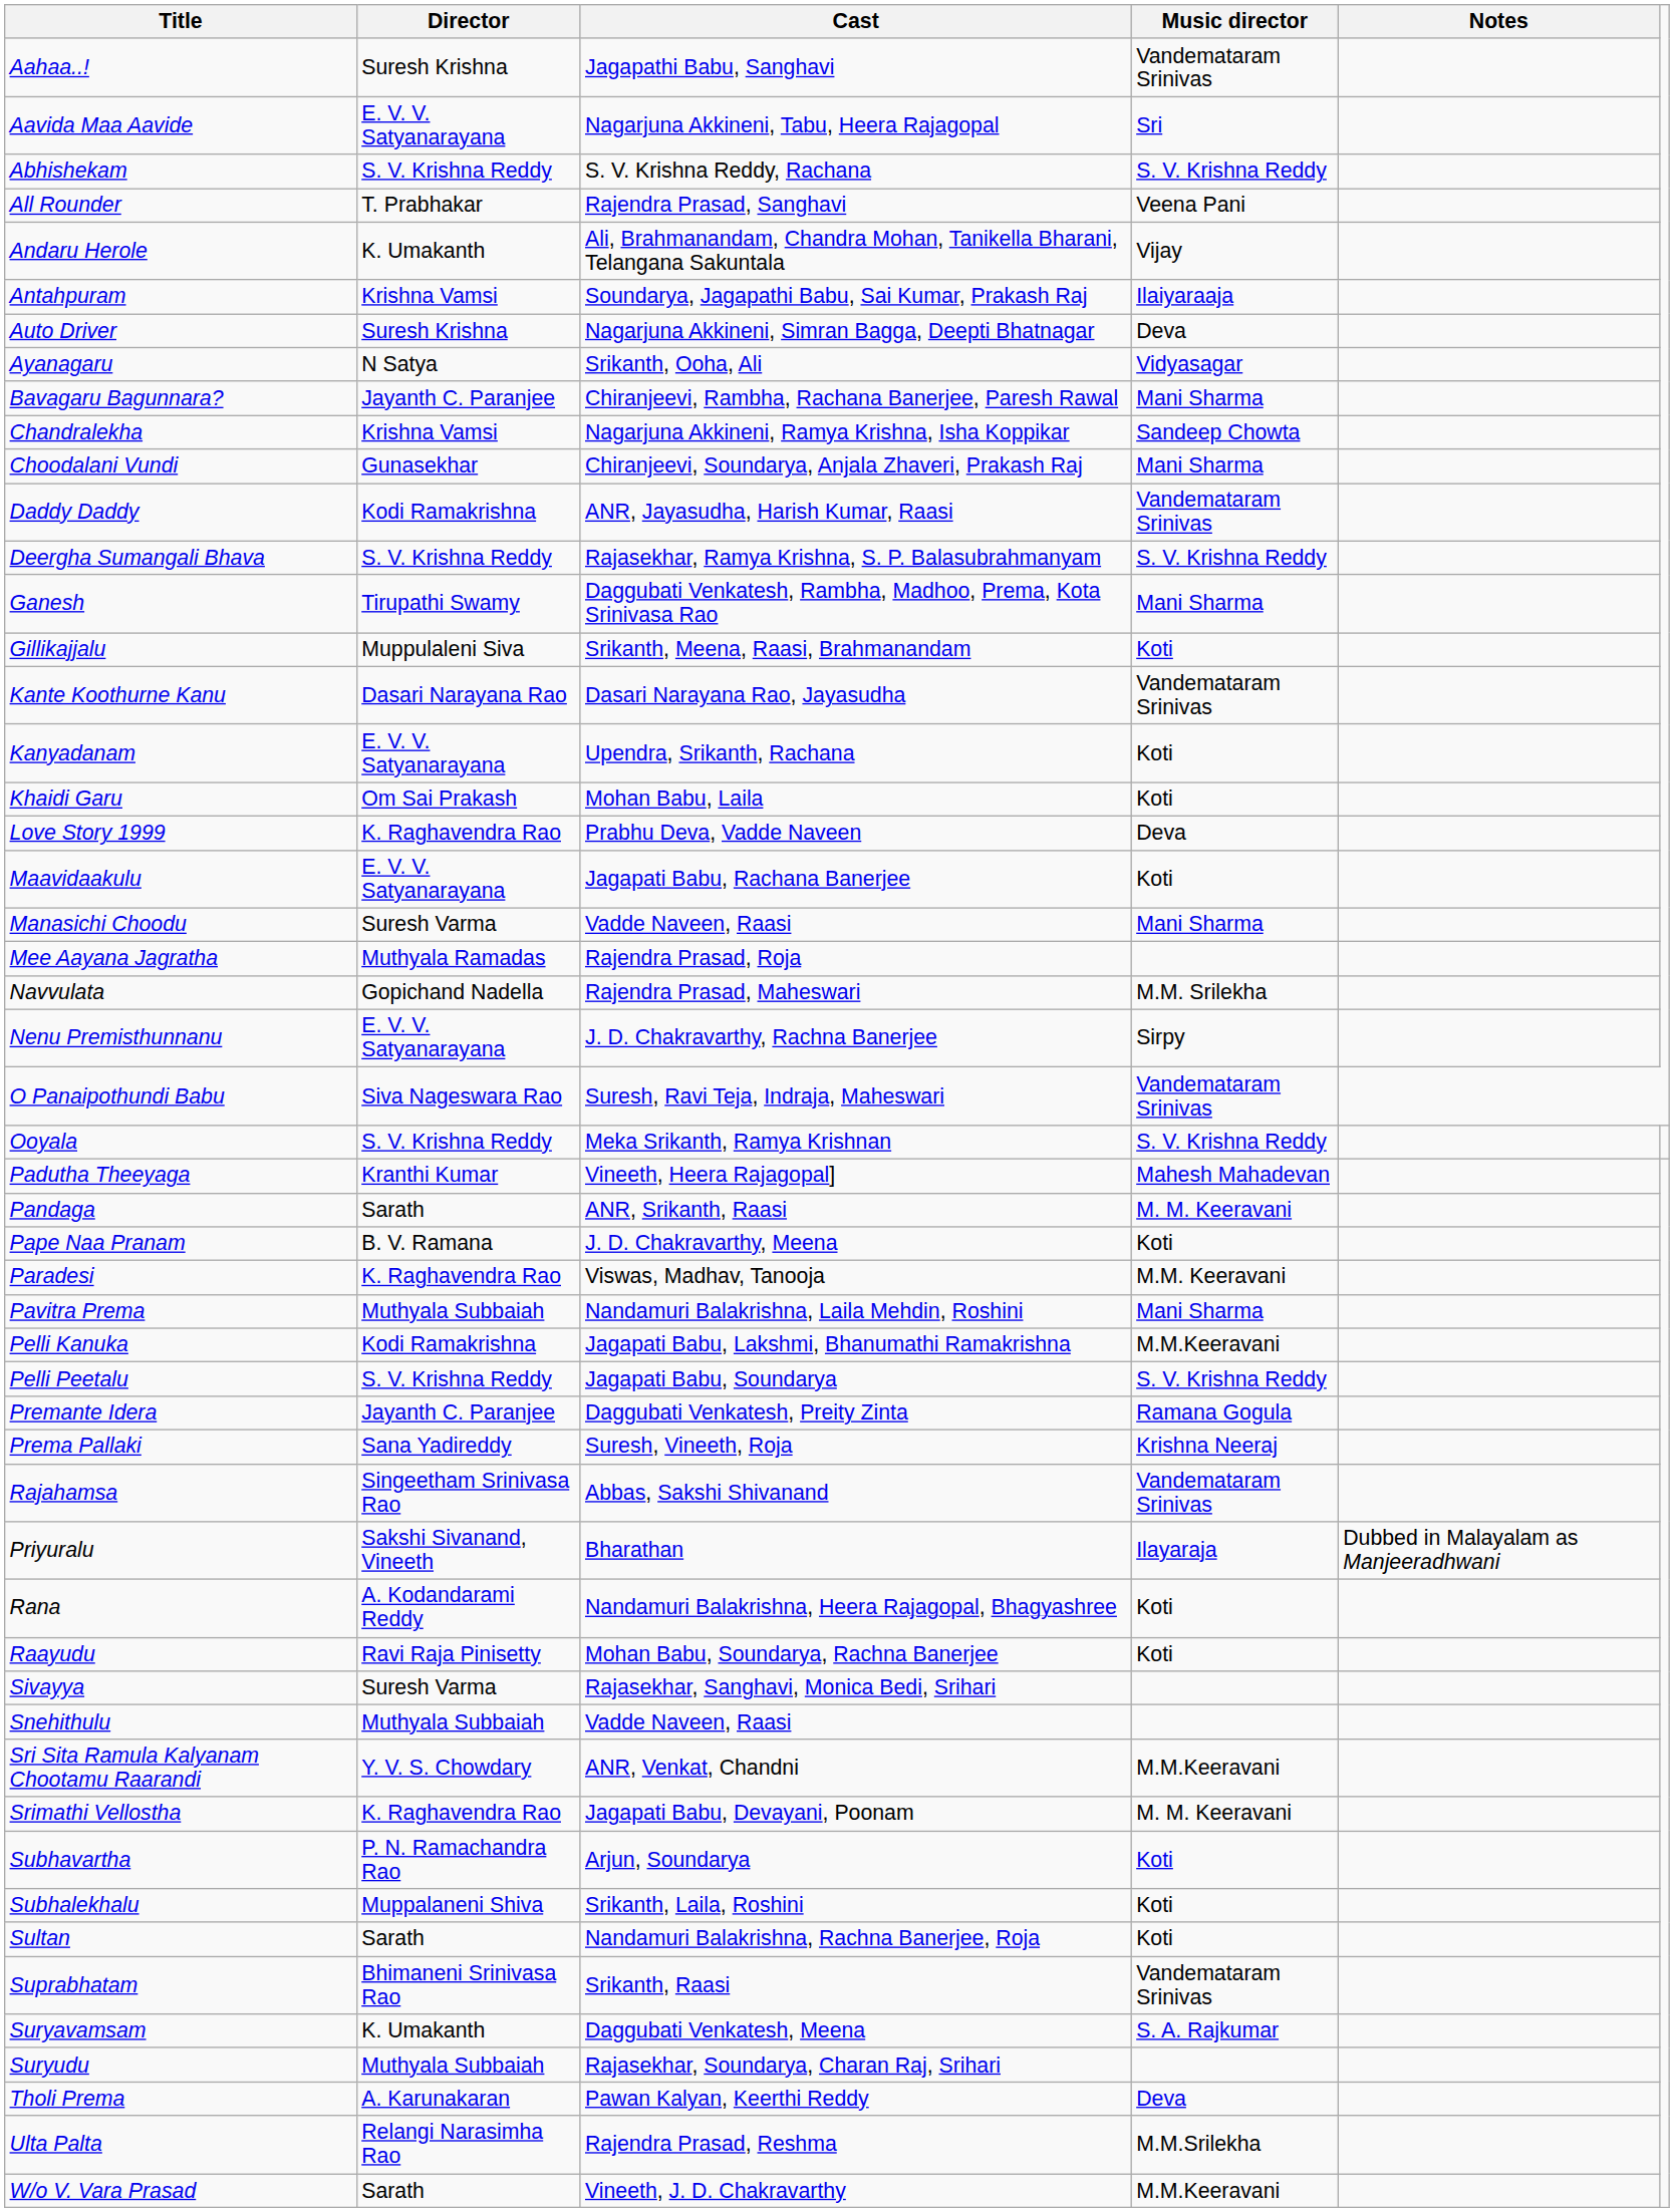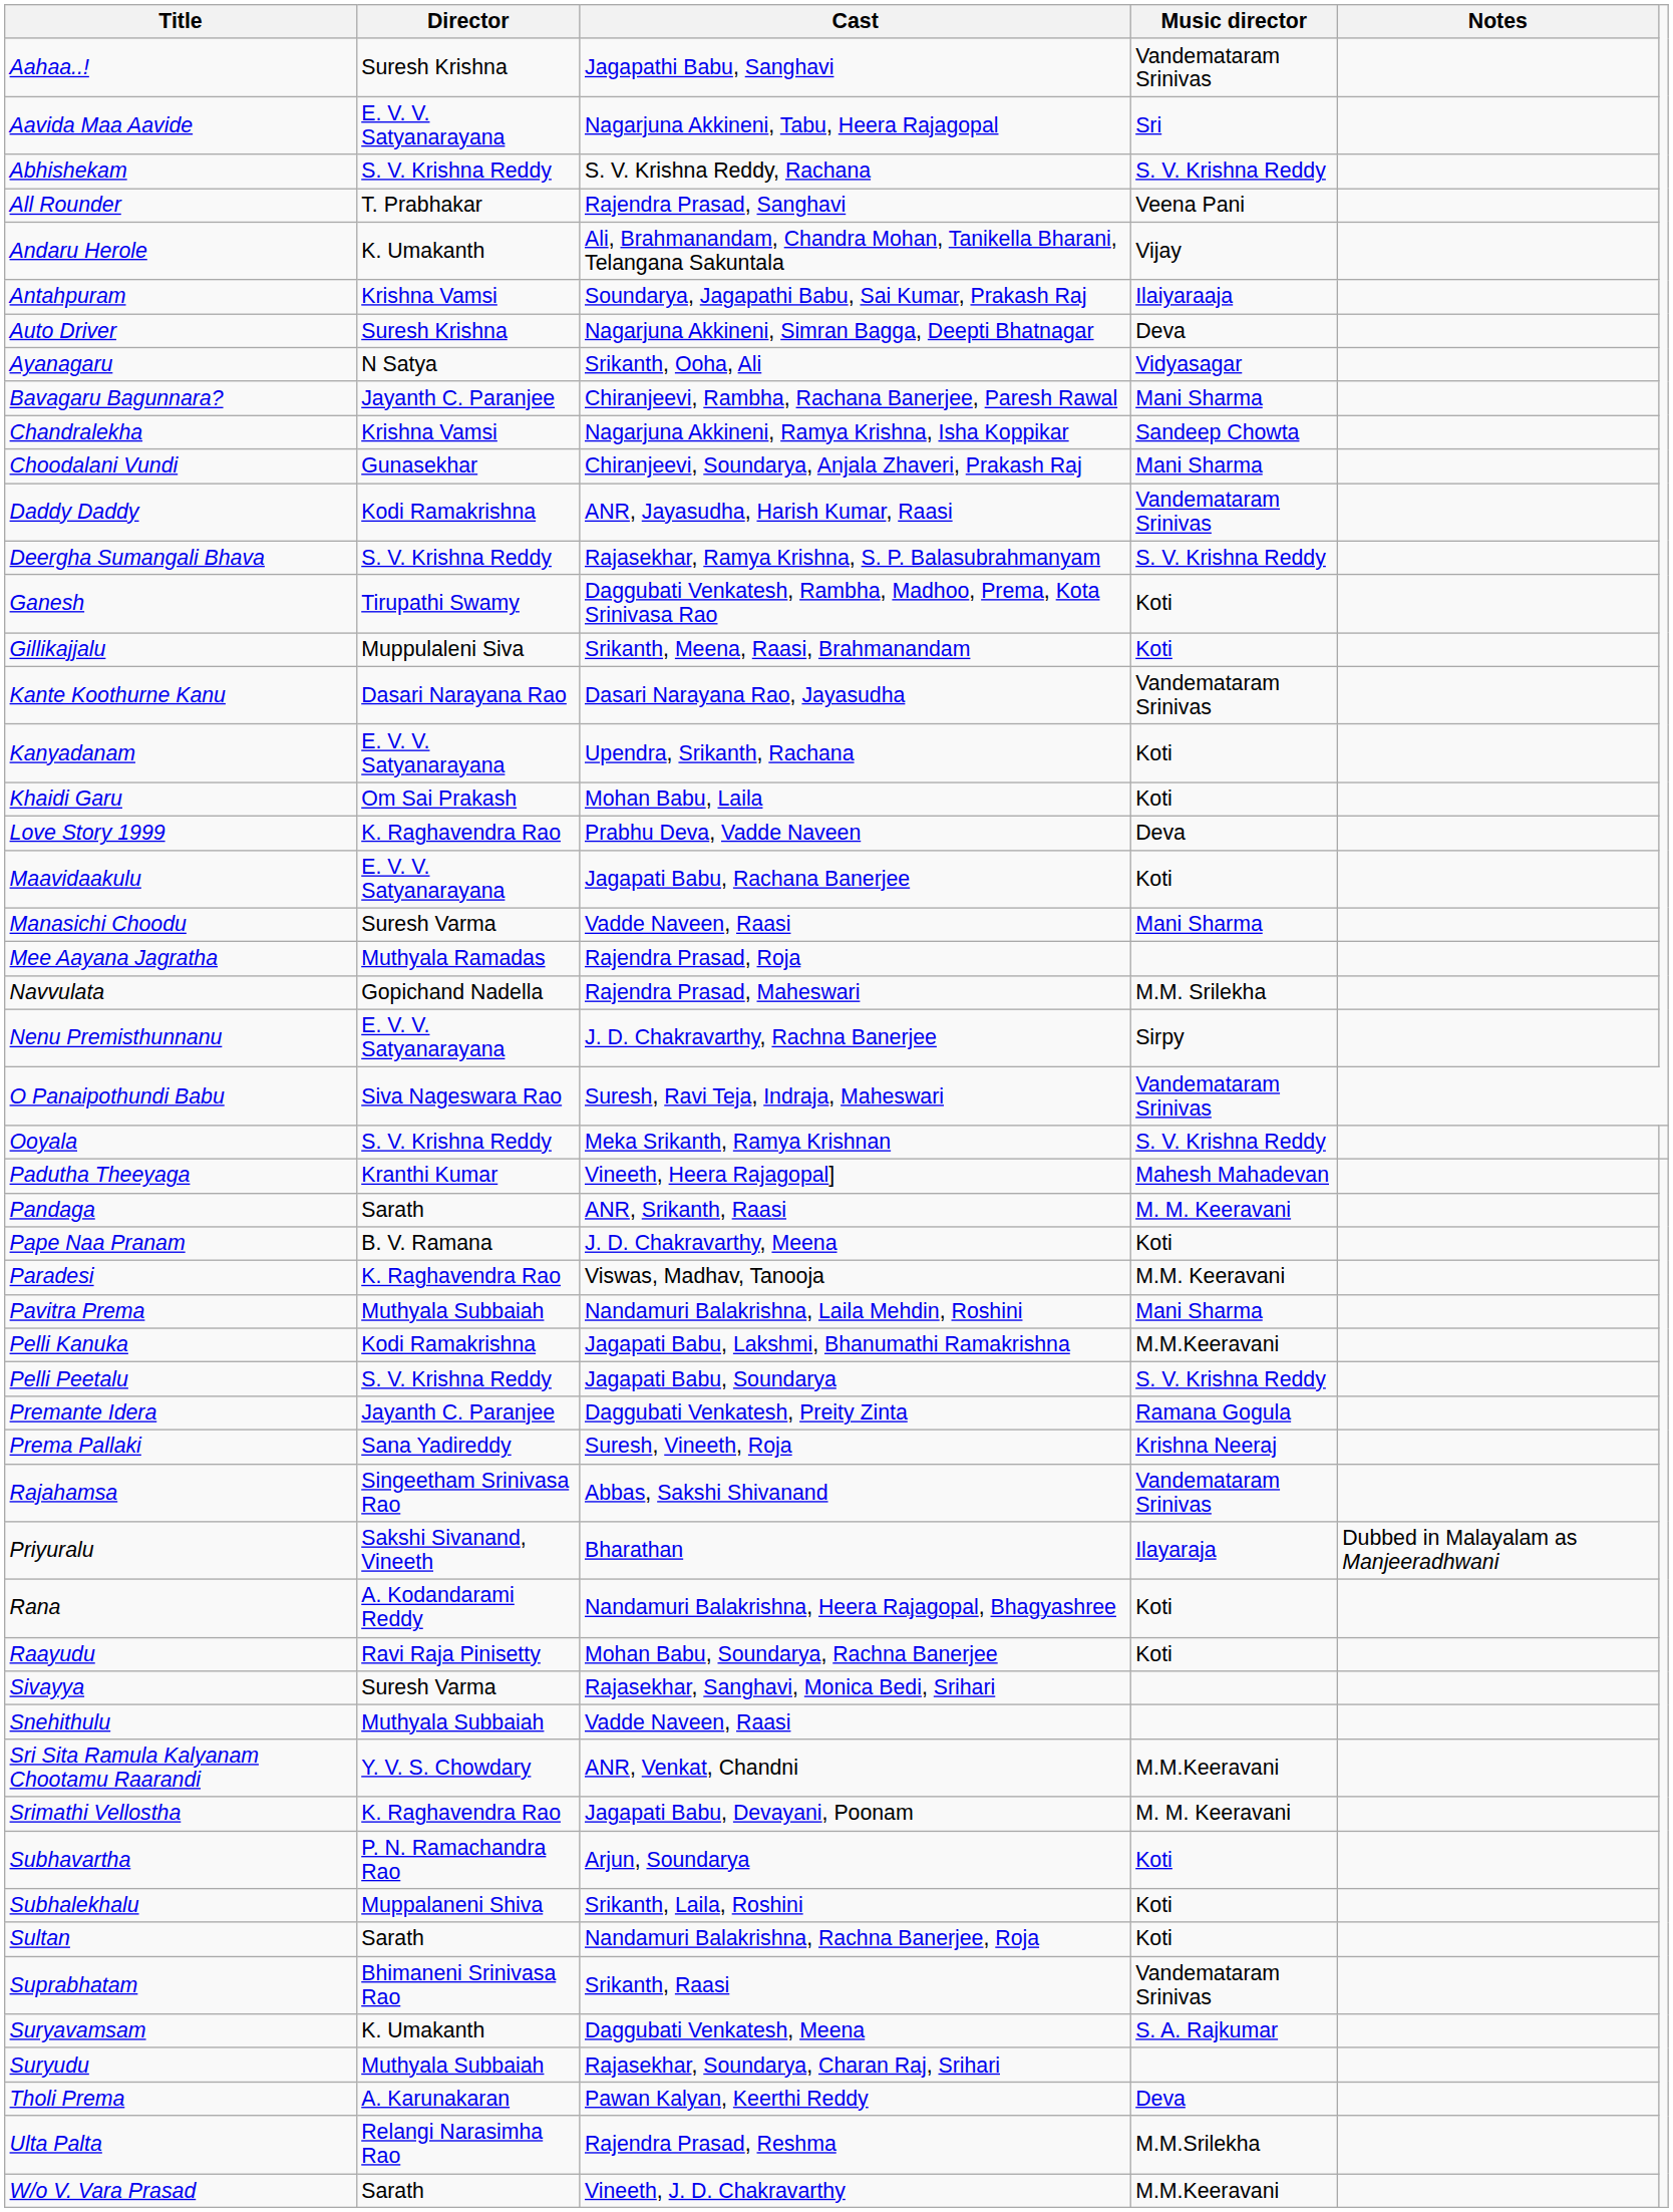Ganesh | Music director: Mani Sharma -> Koti
